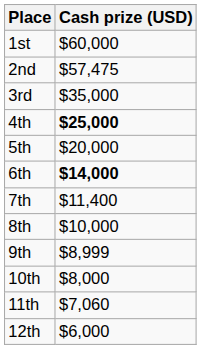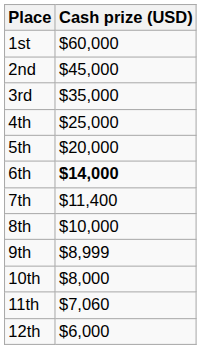2nd | Cash prize (USD): $57,475 -> $45,000
4th | Cash prize (USD): bold -> normal
